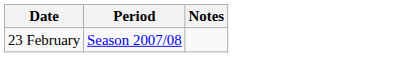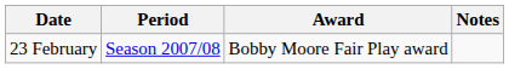+ column: Award | Bobby Moore Fair Play award
